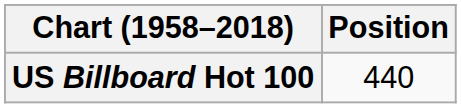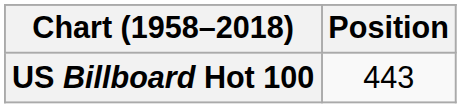US Billboard Hot 100 | Position: 440 -> 443
